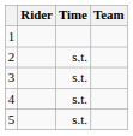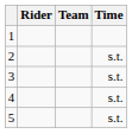columns swapped: Team <-> Time
